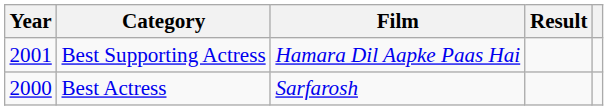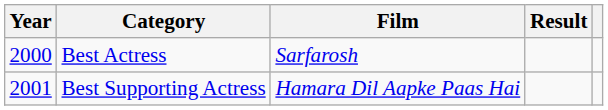rows swapped: Best Actress <-> Best Supporting Actress
